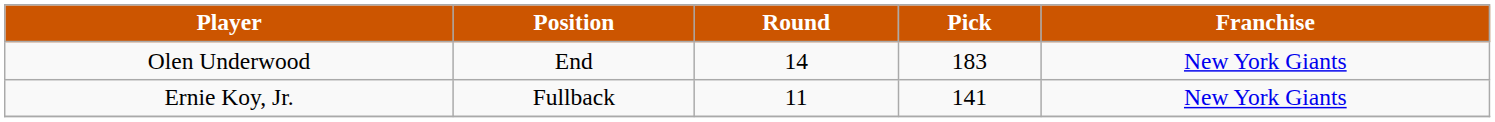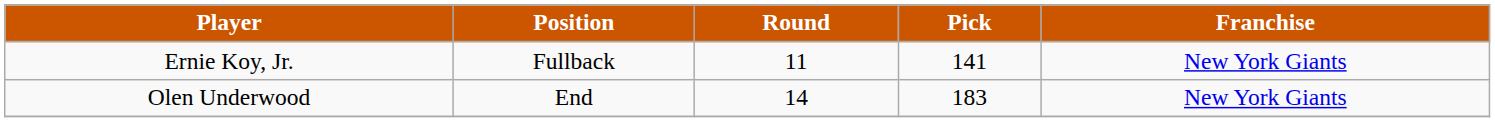rows swapped: Ernie Koy, Jr. <-> Olen Underwood
